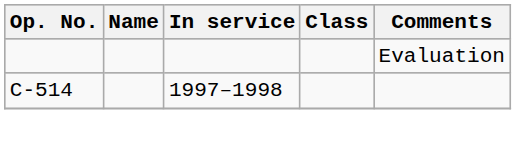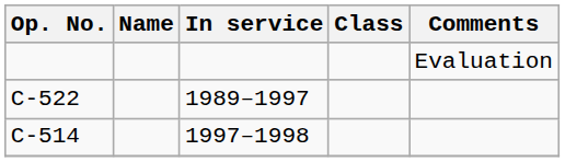+ row: C-522 | 1989–1997
